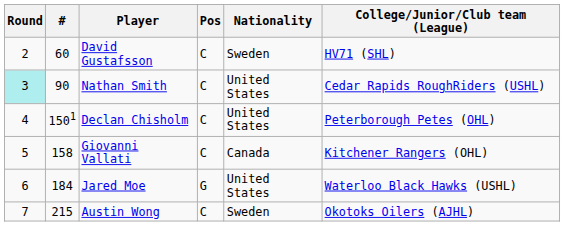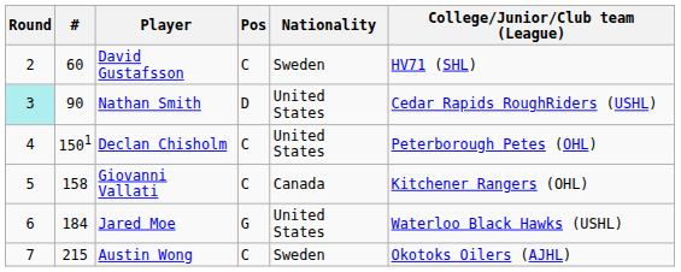Nathan Smith | Pos: C -> D
